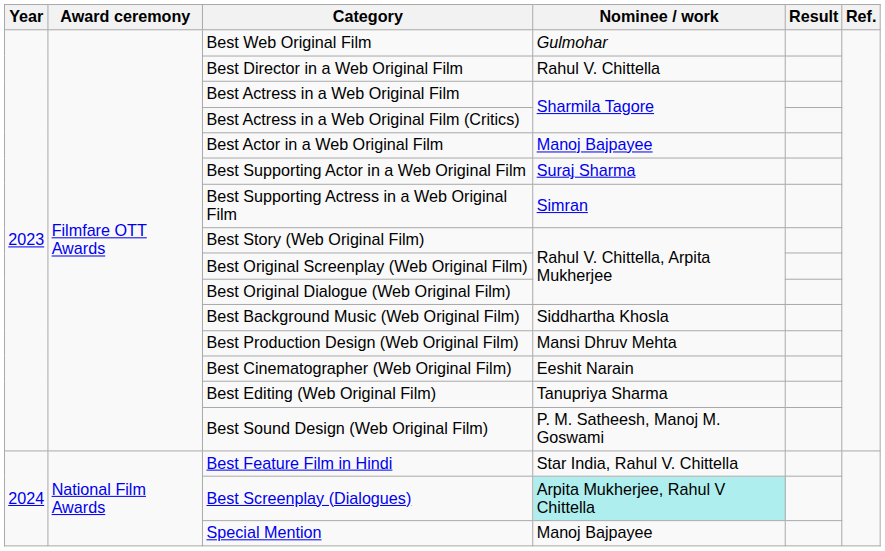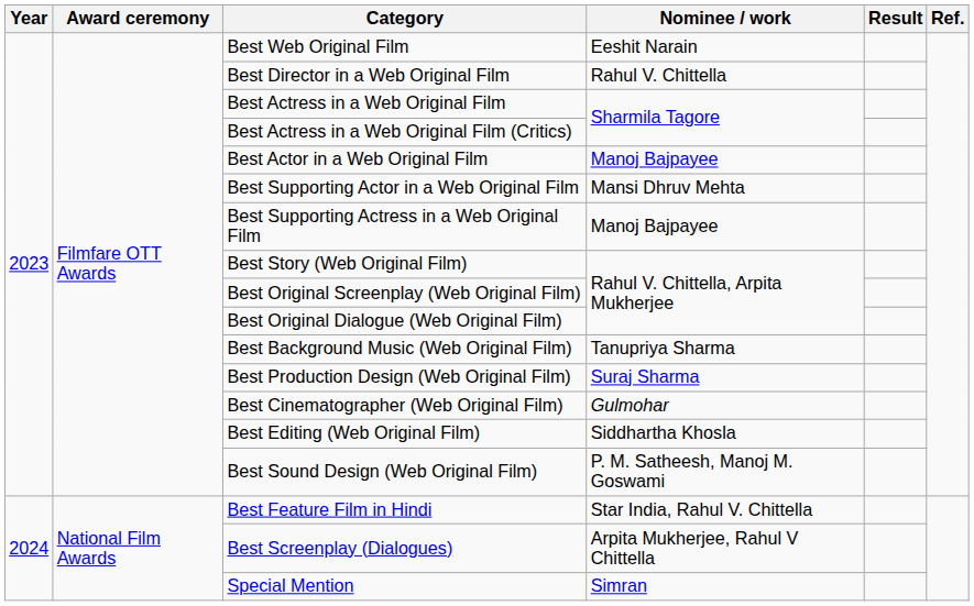Best Web Original Film | Nominee / work: Gulmohar -> Eeshit Narain
Best Supporting Actor in a Web Original Film | Nominee / work: Suraj Sharma -> Mansi Dhruv Mehta
Best Supporting Actress in a Web Original Film | Nominee / work: Simran -> Manoj Bajpayee
Best Background Music (Web Original Film) | Nominee / work: Siddhartha Khosla -> Tanupriya Sharma
Best Production Design (Web Original Film) | Nominee / work: Mansi Dhruv Mehta -> Suraj Sharma
Best Cinematographer (Web Original Film) | Nominee / work: Eeshit Narain -> Gulmohar
Best Editing (Web Original Film) | Nominee / work: Tanupriya Sharma -> Siddhartha Khosla
Best Screenplay (Dialogues) | Nominee / work: paleturquoise background -> no background
Special Mention | Nominee / work: Manoj Bajpayee -> Simran
